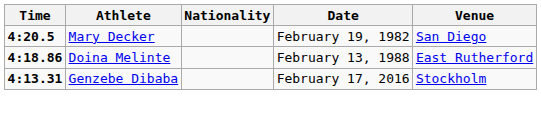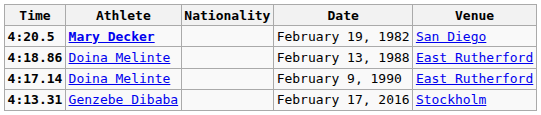February 19, 1982 | Athlete: normal -> bold
+ row: 4:17.14 | Doina Melinte | February 9, 1990 | East Rutherford
